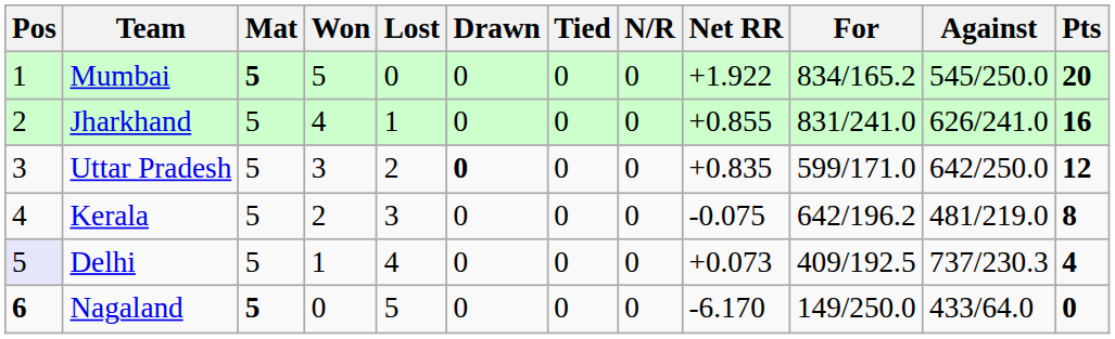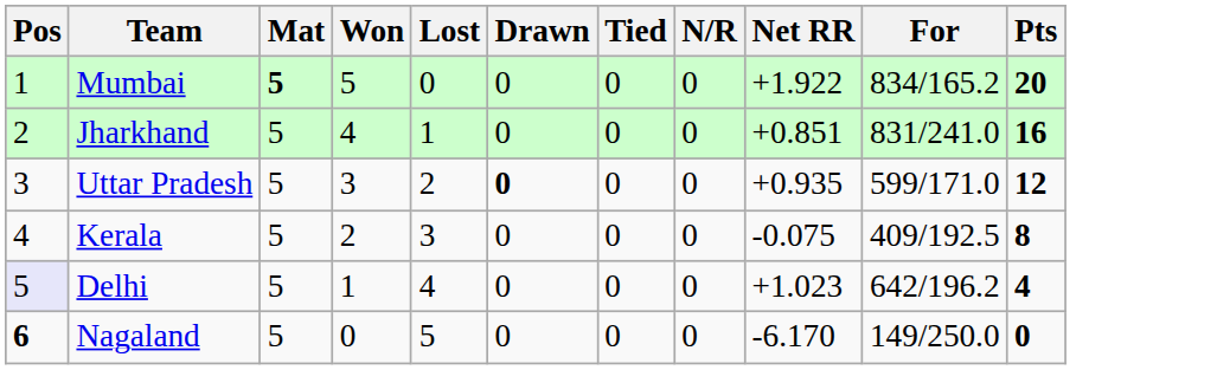- column: Against | 545/250.0 | 626/241.0 | 642/250.0 | 481/219.0 | 737/230.3 | 433/64.0
Jharkhand | Net RR: +0.855 -> +0.851
Uttar Pradesh | Net RR: +0.835 -> +0.935
Kerala | For: 642/196.2 -> 409/192.5
Delhi | Net RR: +0.073 -> +1.023
Delhi | For: 409/192.5 -> 642/196.2
Nagaland | Mat: bold -> normal
